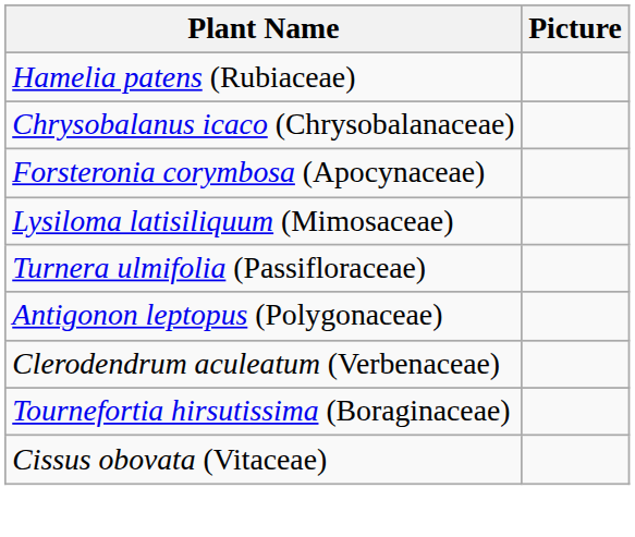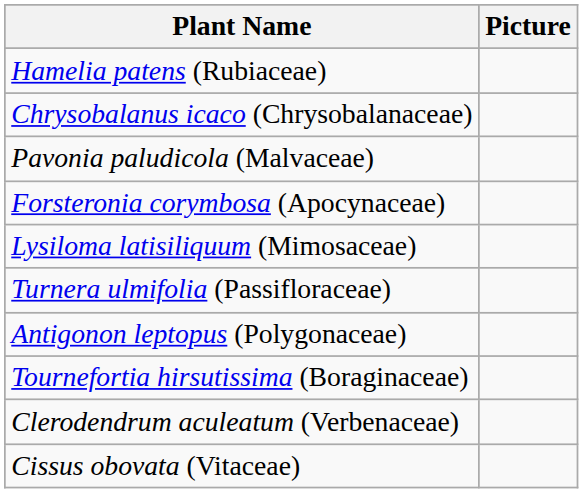+ row: Pavonia paludicola (Malvaceae)
rows swapped: Clerodendrum aculeatum (Verbenaceae) <-> Tournefortia hirsutissima (Boraginaceae)
